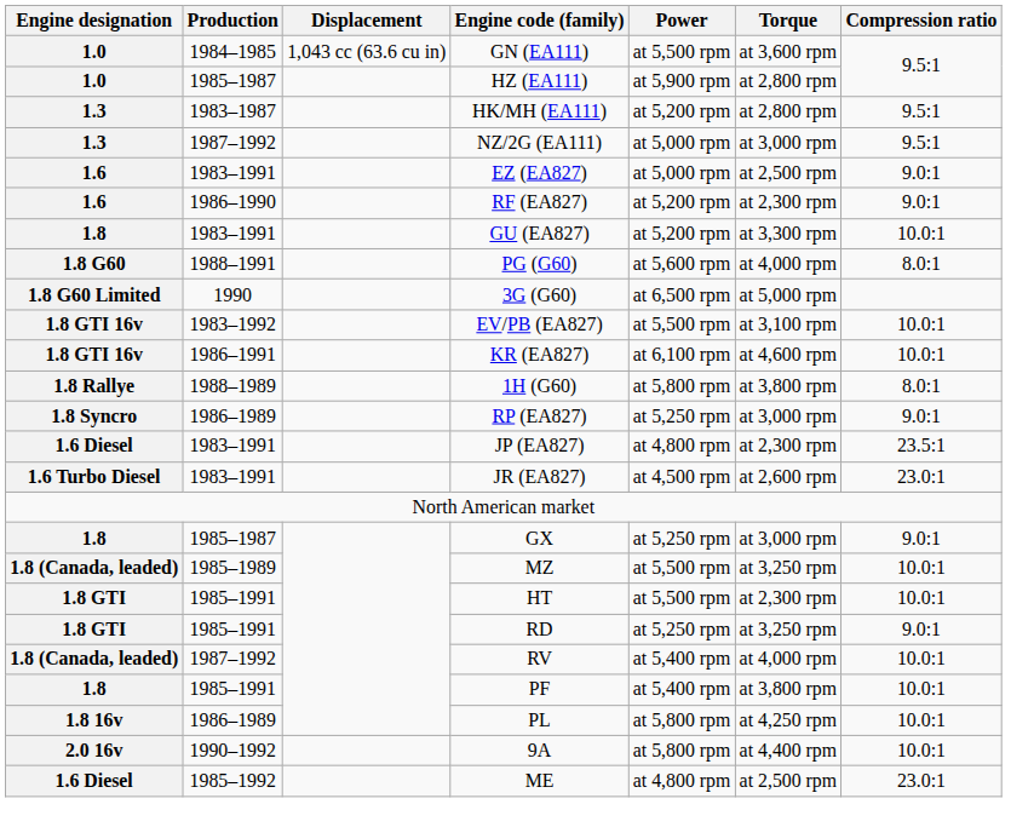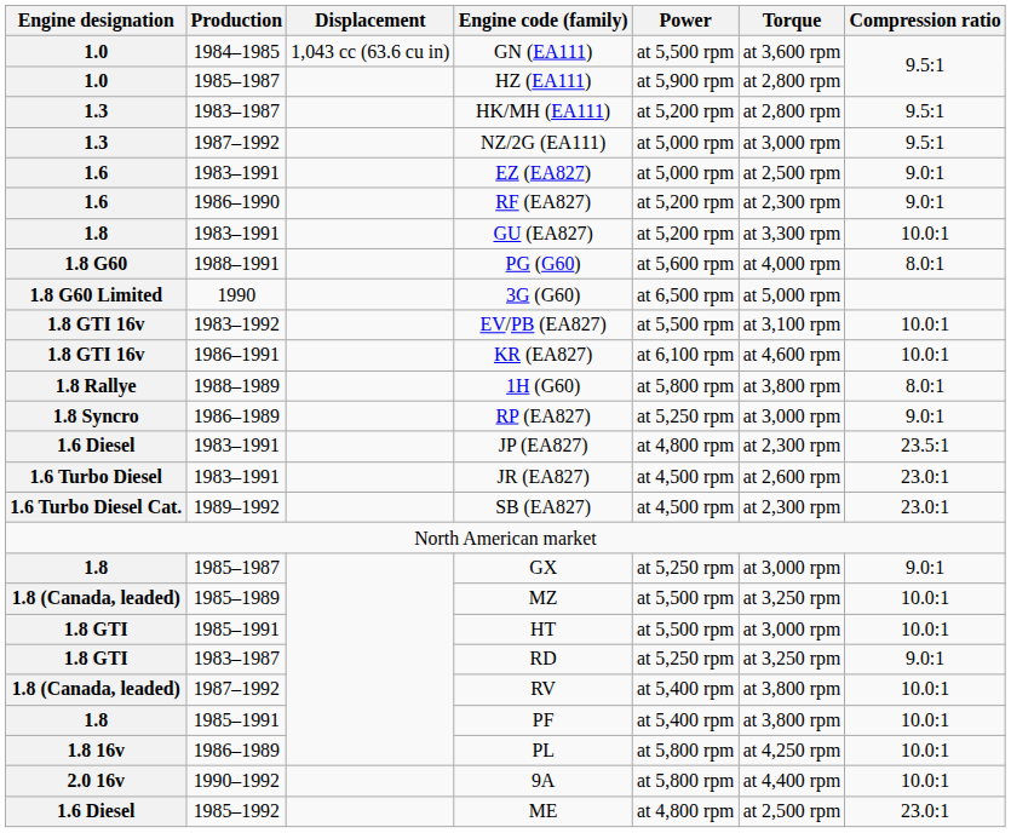+ row: 1.6 Turbo Diesel Cat. | 1989–1992 | SB (EA827) | at 4,500 rpm | at 2,300 rpm | 23.0:1
HT | Torque: at 2,300 rpm -> at 3,000 rpm
RD | Production: 1985–1991 -> 1983–1987
RV | Torque: at 4,000 rpm -> at 3,800 rpm
